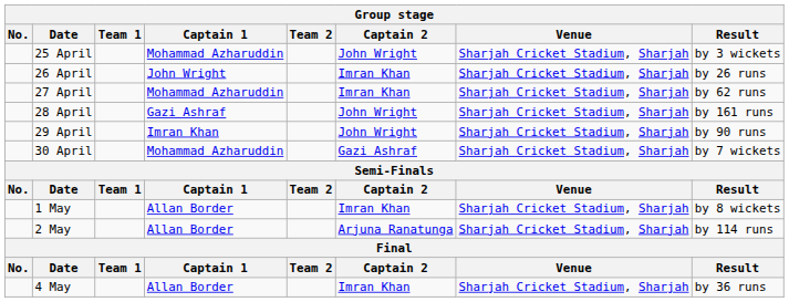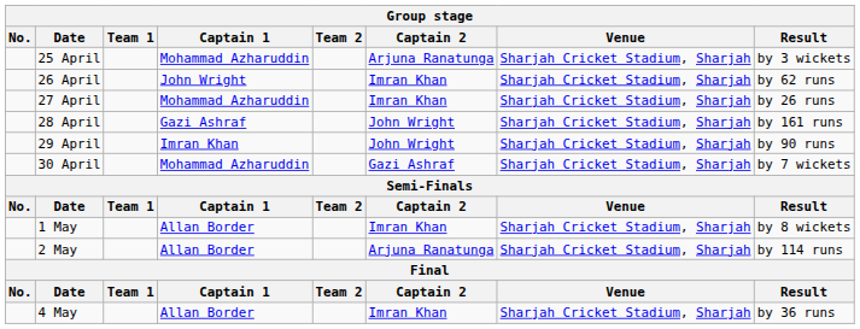25 April | Captain 2: John Wright -> Arjuna Ranatunga
26 April | Result: by 26 runs -> by 62 runs
27 April | Result: by 62 runs -> by 26 runs
